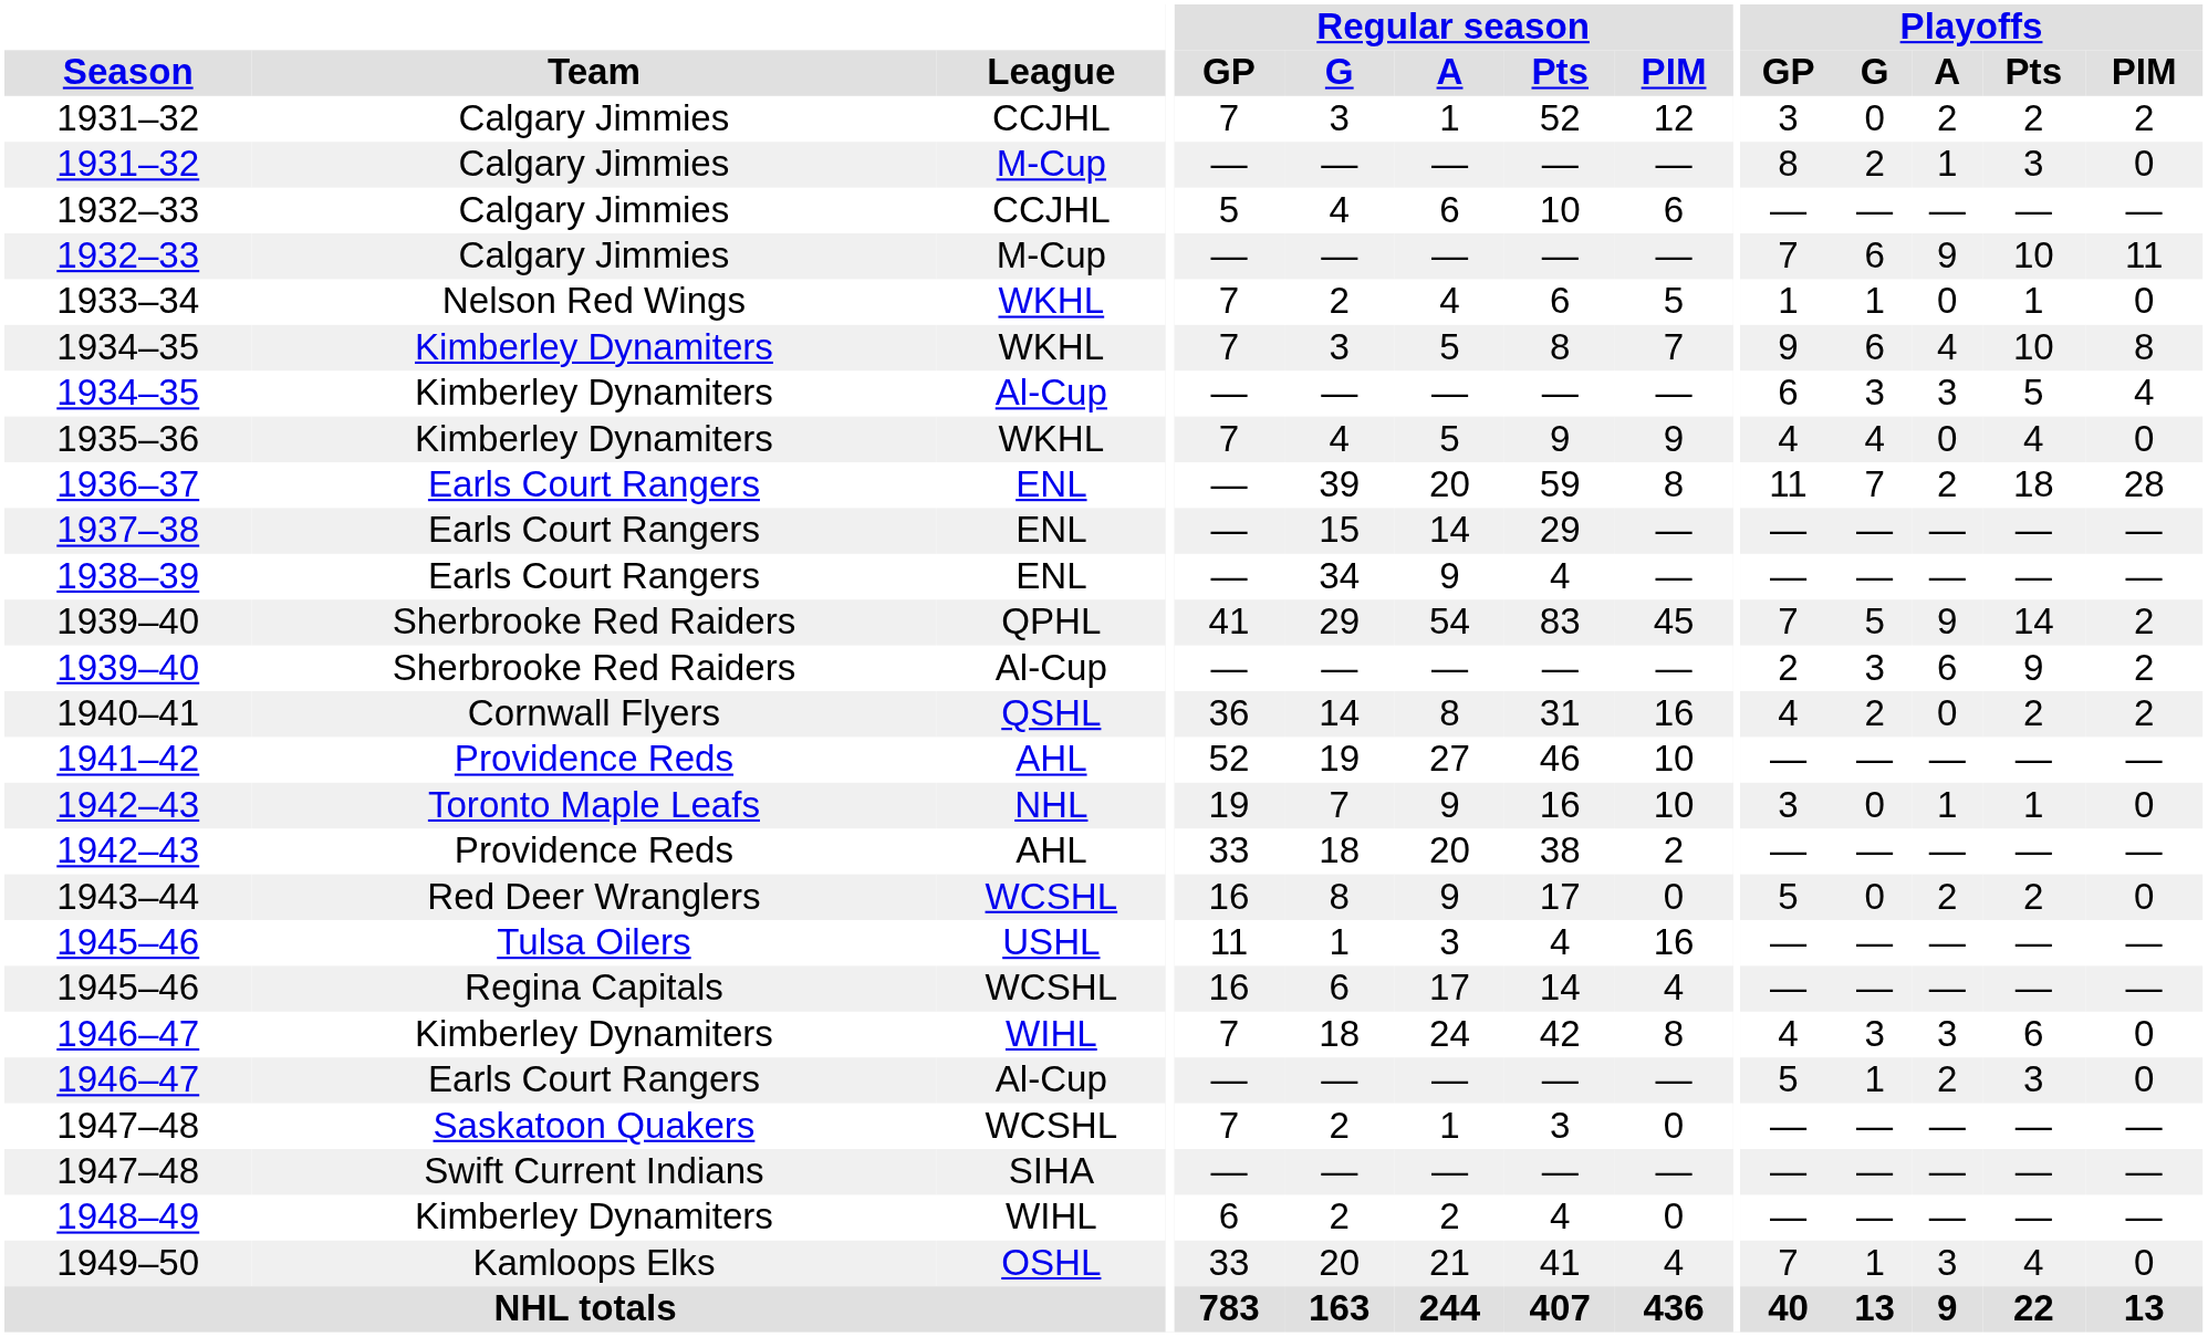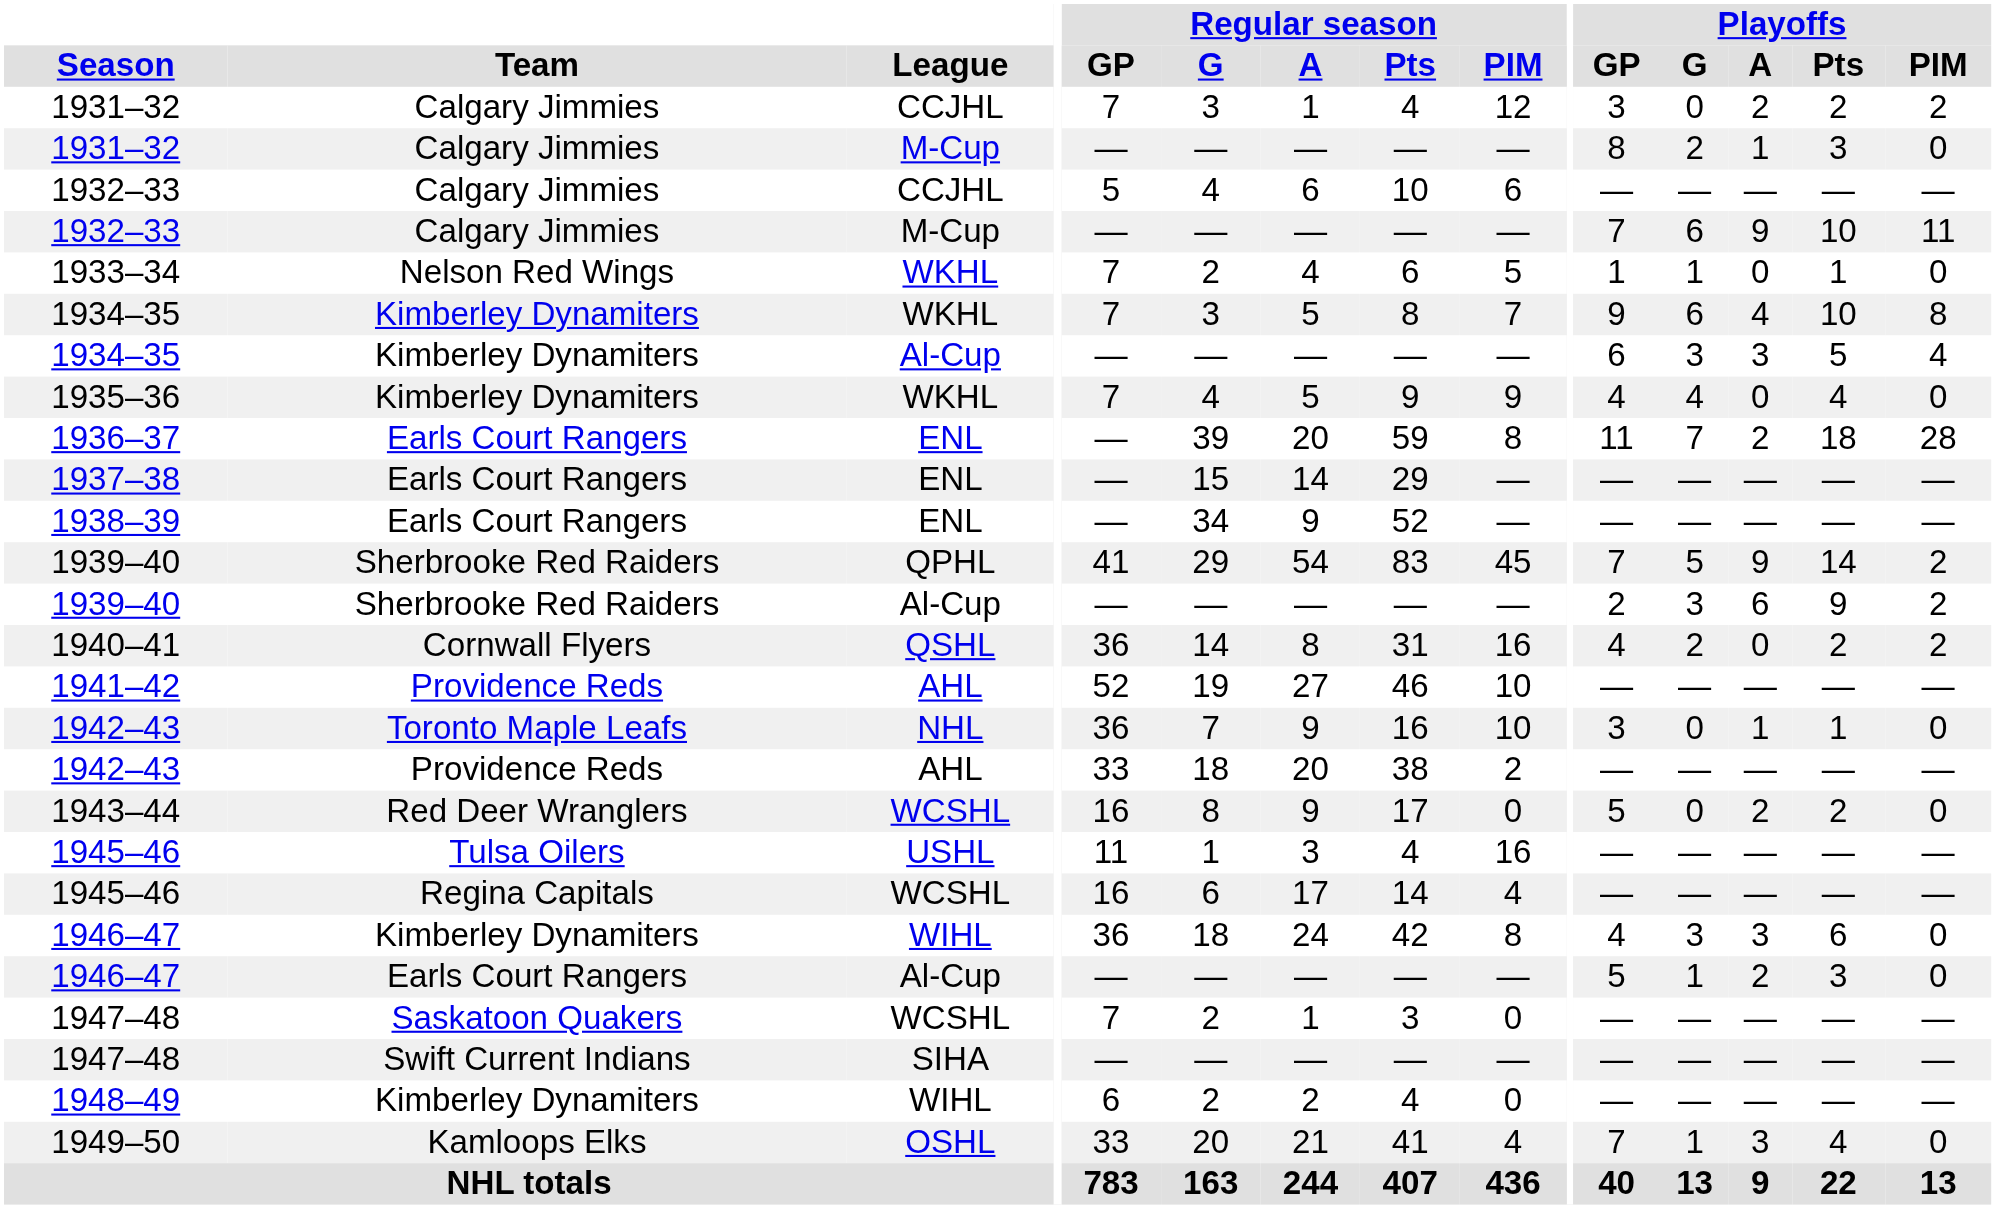1931–32 / CCJHL | Regular season / Pts: 52 -> 4
1938–39 | Regular season / Pts: 4 -> 52
1942–43 / NHL | Regular season / GP: 19 -> 36
1946–47 / WIHL | Regular season / GP: 7 -> 36
